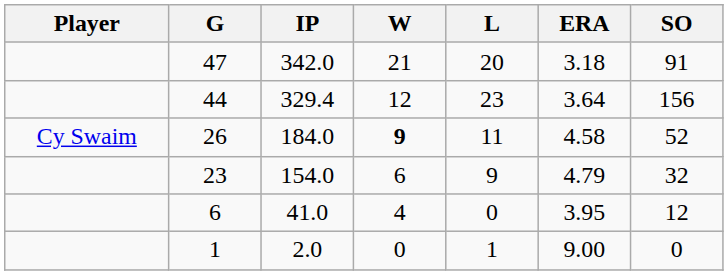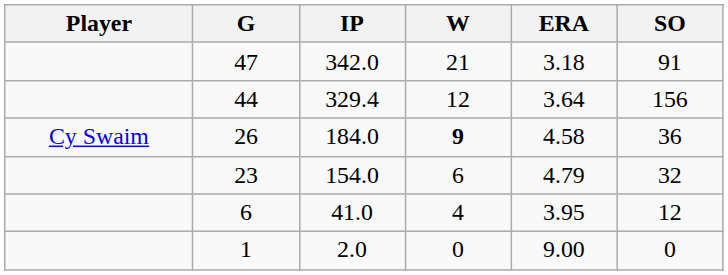- column: L | 20 | 23 | 11 | 9 | 0 | 1
26 | SO: 52 -> 36
